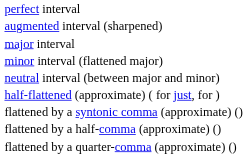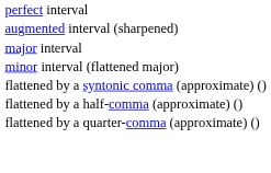- row: neutral interval (between major and minor)
- row: half-flattened (approximate) ( for just, for )
